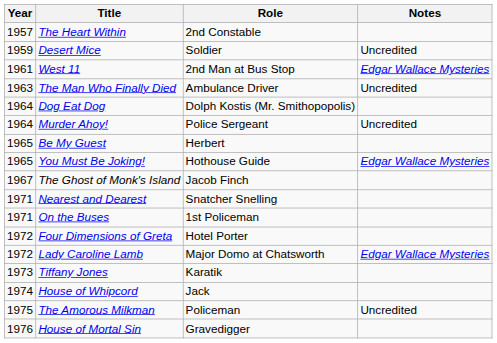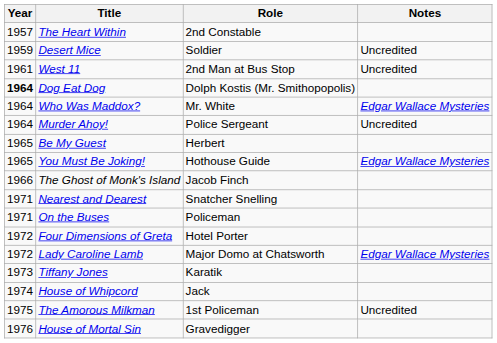West 11 | Notes: Edgar Wallace Mysteries -> Uncredited
- row: 1963 | The Man Who Finally Died | Ambulance Driver | Uncredited
Dog Eat Dog | Year: normal -> bold
+ row: 1964 | Who Was Maddox? | Mr. White | Edgar Wallace Mysteries
The Ghost of Monk's Island | Year: 1967 -> 1966
On the Buses | Role: 1st Policeman -> Policeman
The Amorous Milkman | Role: Policeman -> 1st Policeman
